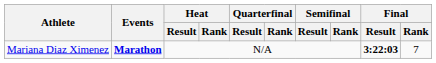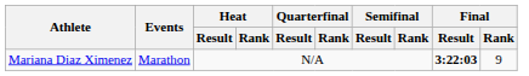Mariana Diaz Ximenez | Events: bold -> normal
Mariana Diaz Ximenez | Final / Rank: 7 -> 9
